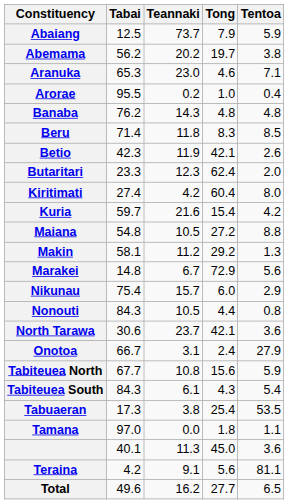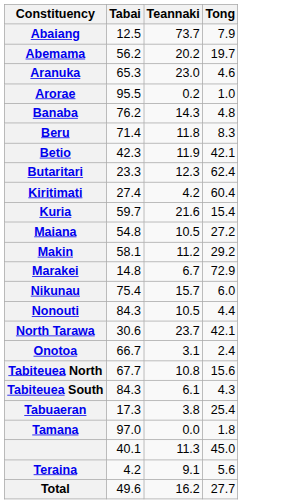- column: Tentoa | 5.9 | 3.8 | 7.1 | 0.4 | 4.8 | 8.5 | 2.6 | 2.0 | 8.0 | 4.2 | 8.8 | 1.3 | 5.6 | 2.9 | 0.8 | 3.6 | 27.9 | 5.9 | 5.4 | 53.5 | 1.1 | 3.6 | 81.1 | 6.5
